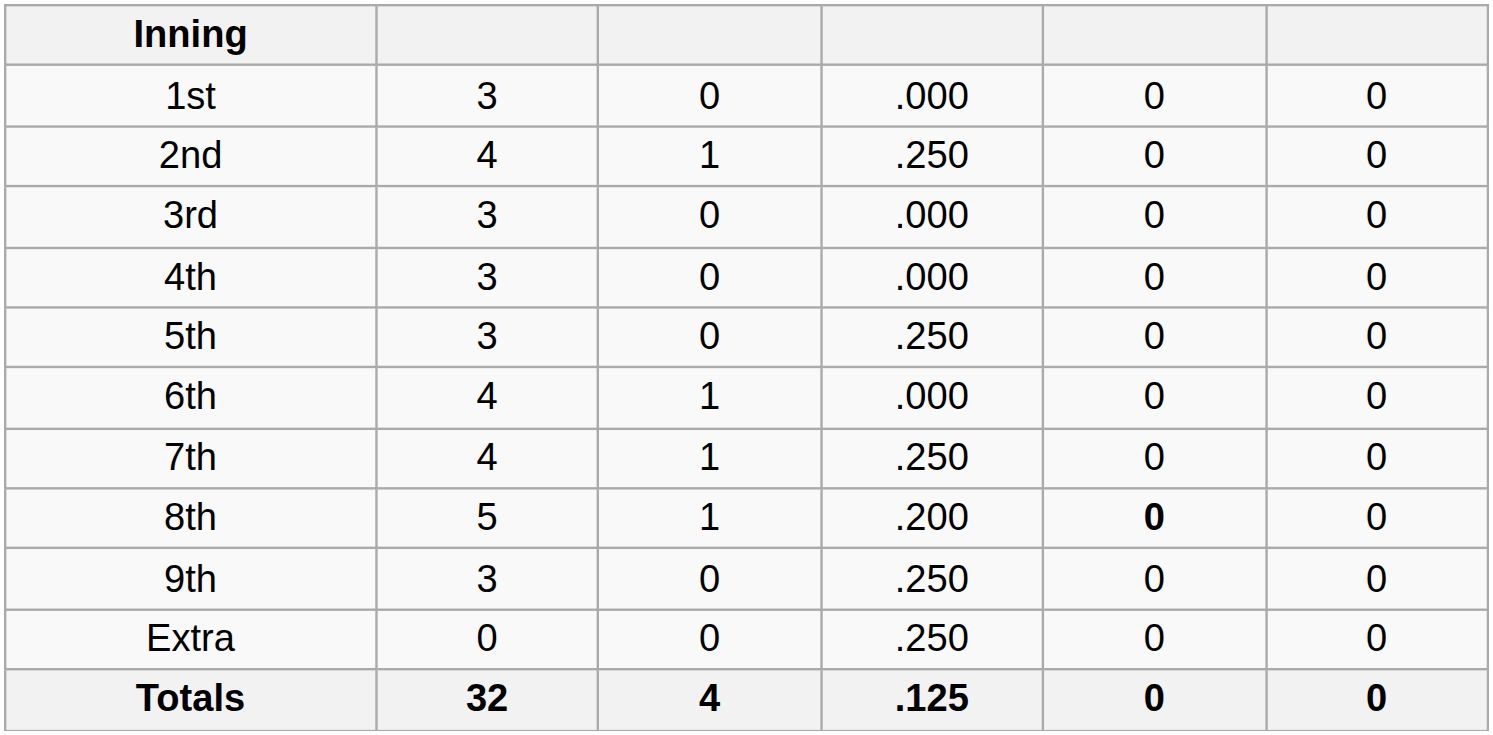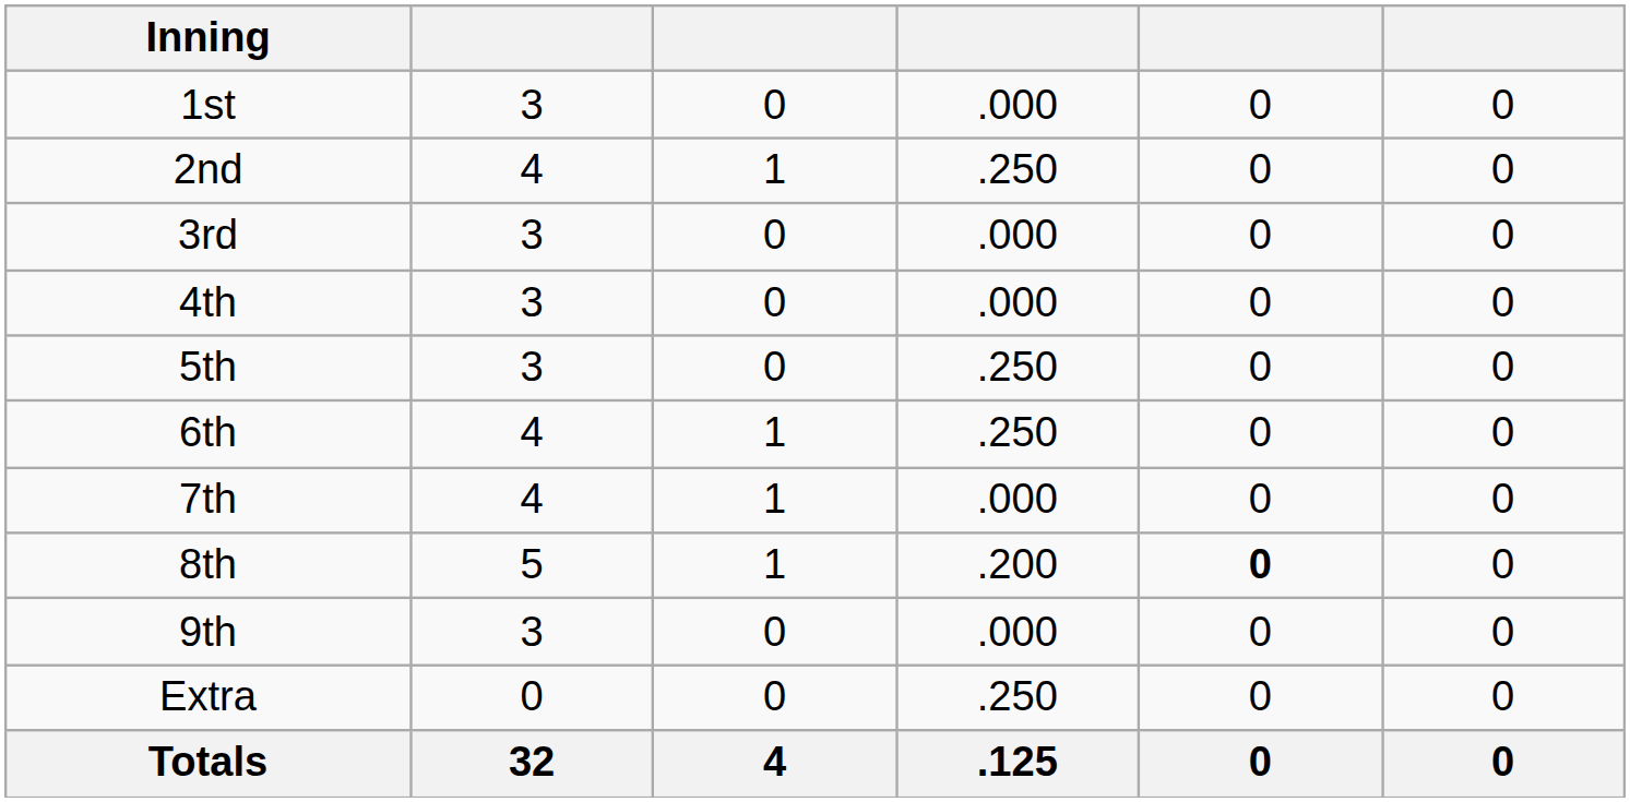6th | column 4: .000 -> .250
7th | column 4: .250 -> .000
9th | column 4: .250 -> .000
